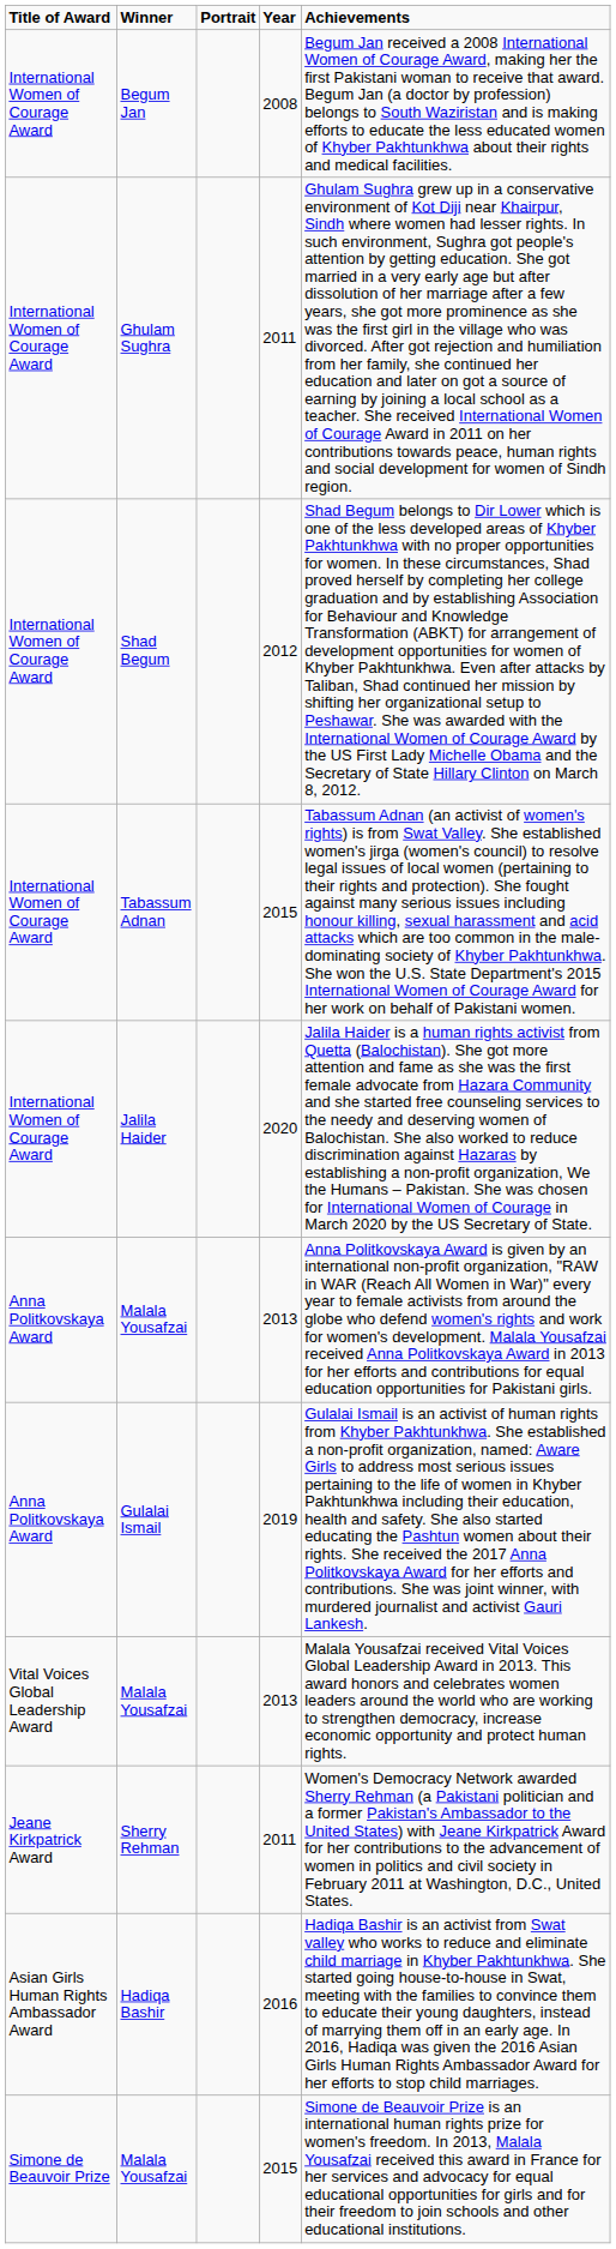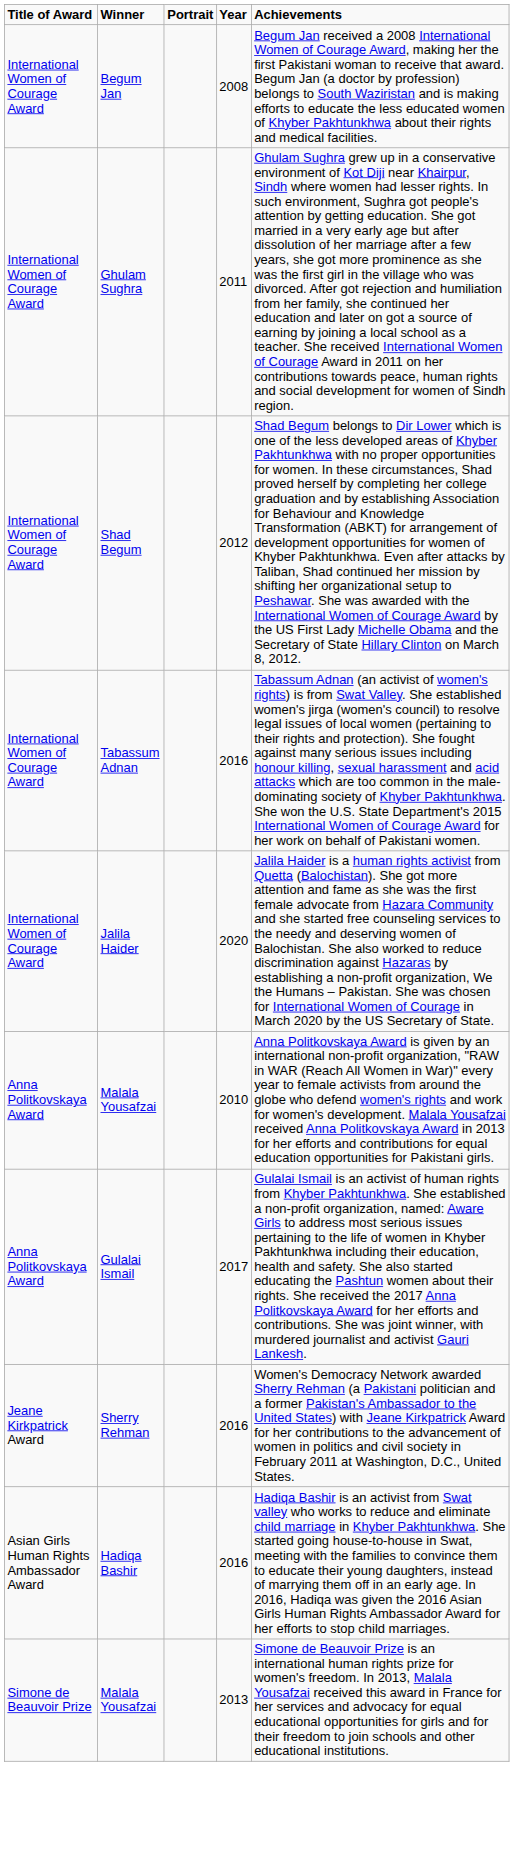Tabassum Adnan | Year: 2015 -> 2016
Anna Politkovskaya Award / Malala Yousafzai | Year: 2013 -> 2010
Gulalai Ismail | Year: 2019 -> 2017
- row: Vital Voices Global Leadership Award | Malala Yousafzai | 2013 | Malala Yousafzai received Vital Voices Global Leadership Award in 2013. This award honors and celebrates women leaders around the world who are working to strengthen democracy, increase economic opportunity and protect human rights.
Sherry Rehman | Year: 2011 -> 2016
Simone de Beauvoir Prize / Malala Yousafzai | Year: 2015 -> 2013
